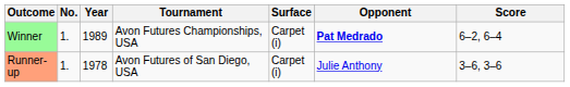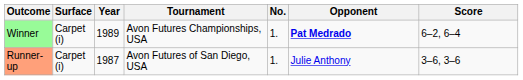columns swapped: No. <-> Surface
Runner-up | Year: 1978 -> 1987
